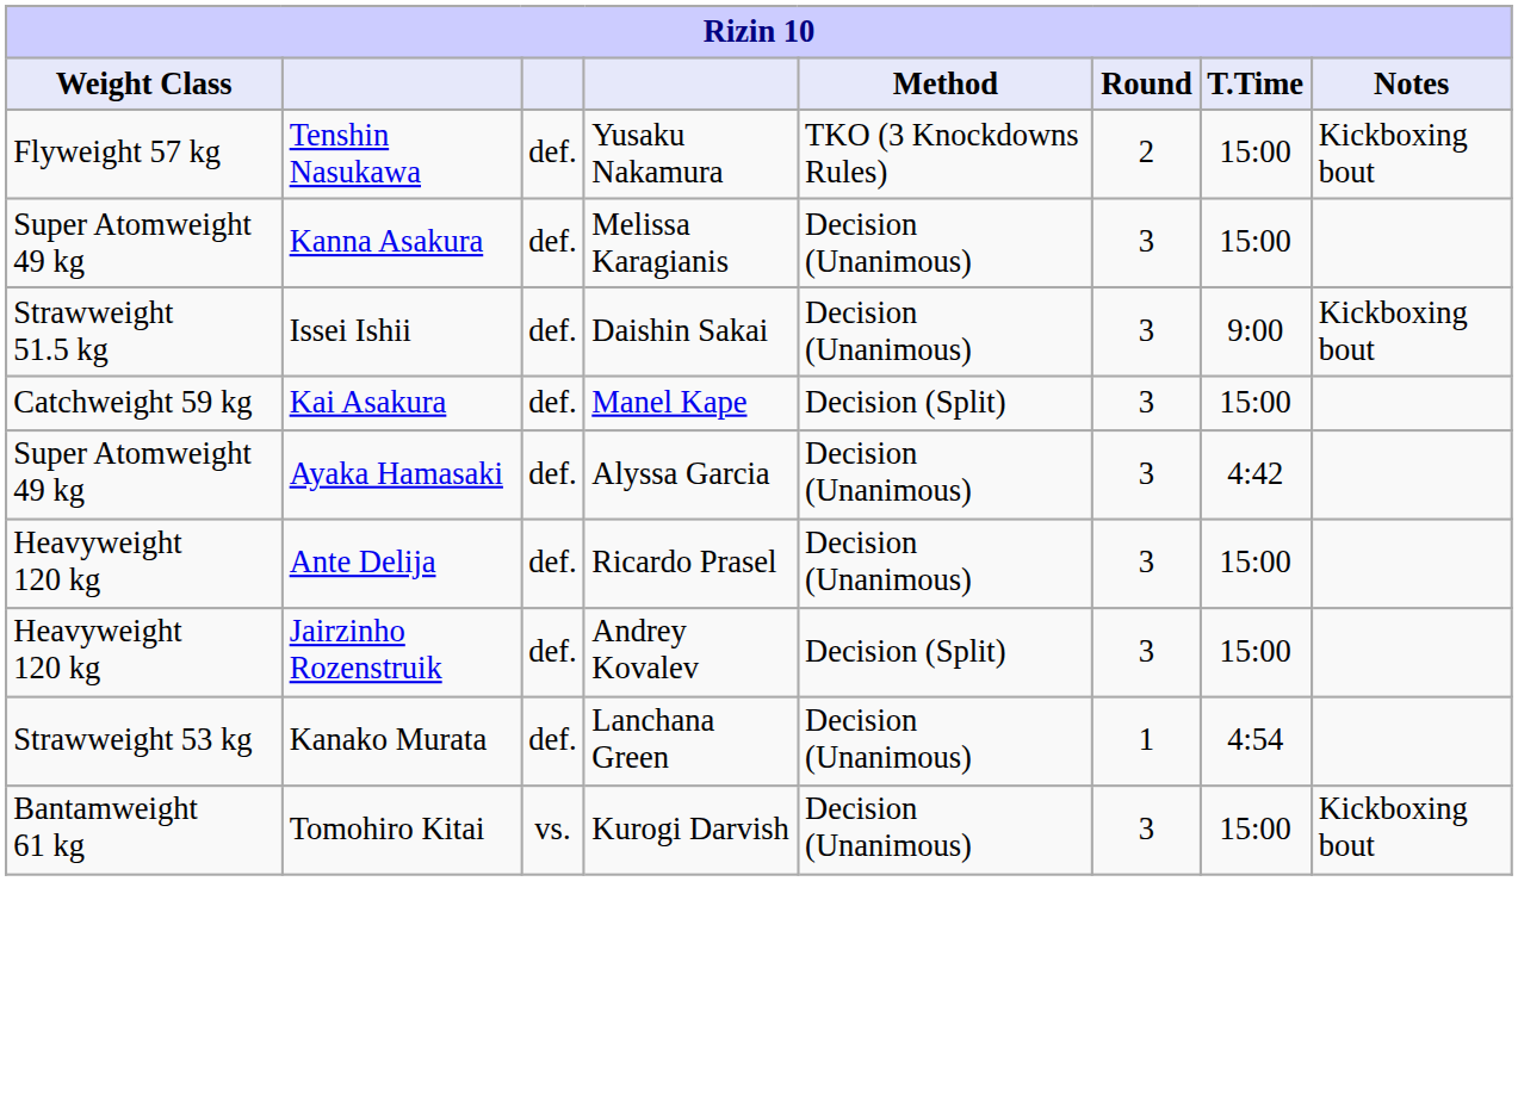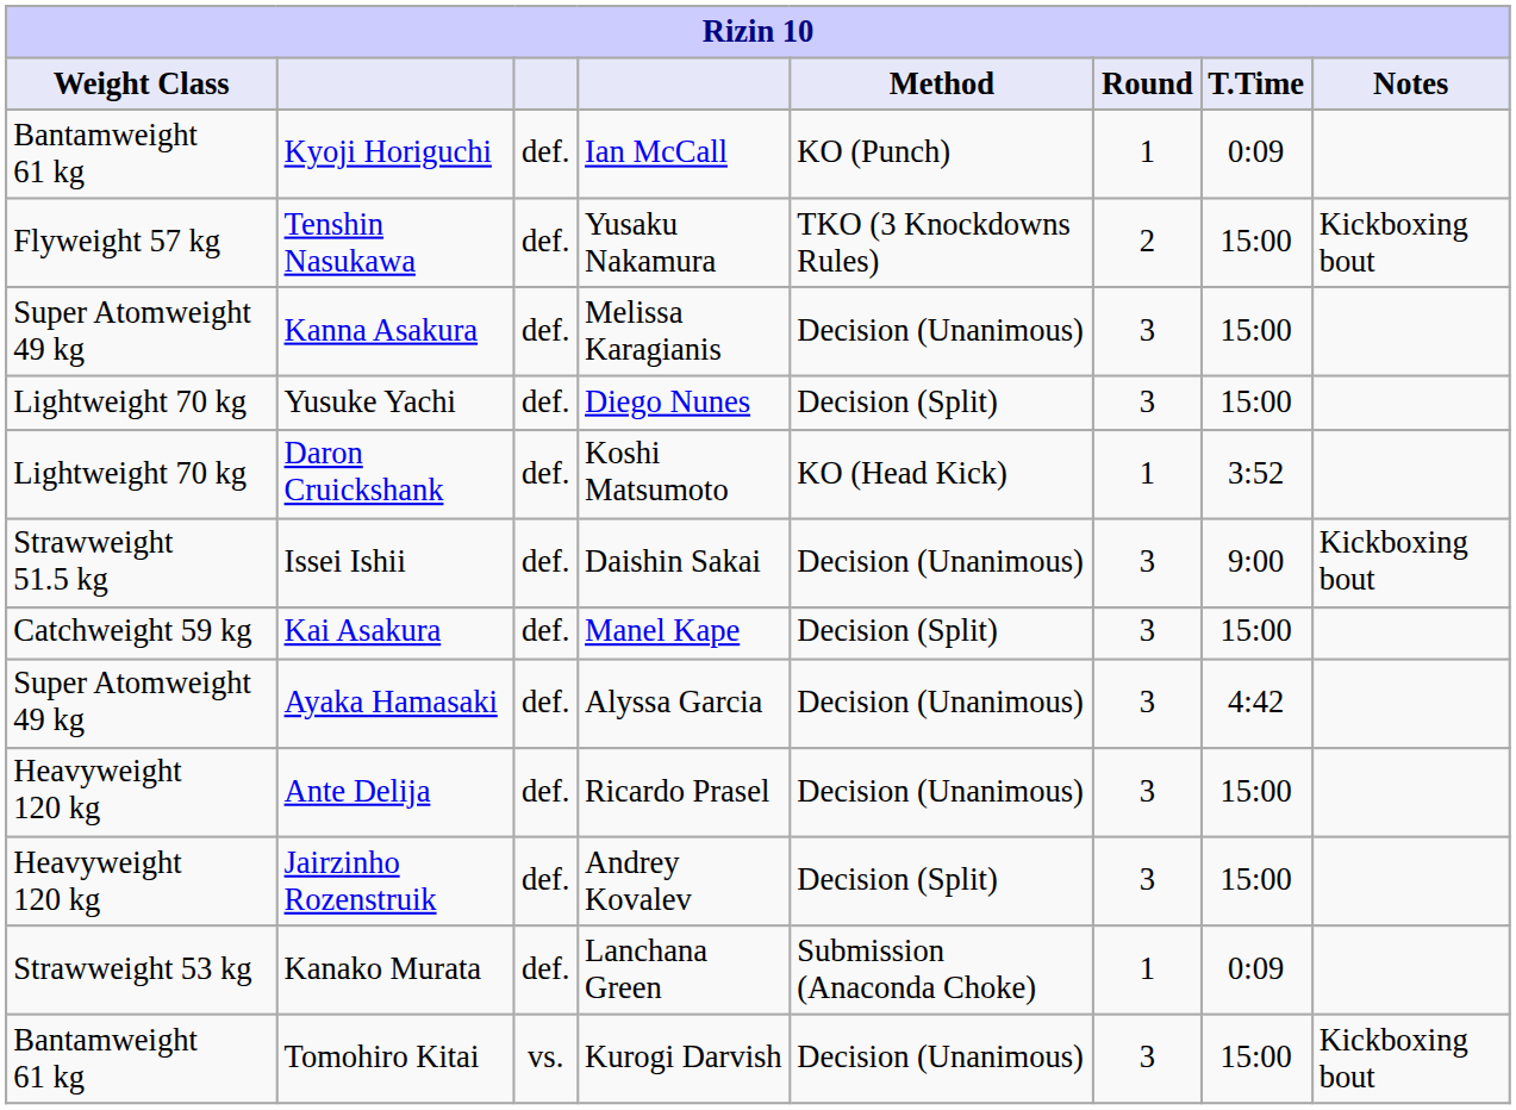+ row: Bantamweight 61 kg | Kyoji Horiguchi | def. | Ian McCall | KO (Punch) | 1 | 0:09
+ row: Lightweight 70 kg | Yusuke Yachi | def. | Diego Nunes | Decision (Split) | 3 | 15:00
+ row: Lightweight 70 kg | Daron Cruickshank | def. | Koshi Matsumoto | KO (Head Kick) | 1 | 3:52
Kanako Murata | Method: Decision (Unanimous) -> Submission (Anaconda Choke)
Kanako Murata | T.Time: 4:54 -> 0:09
